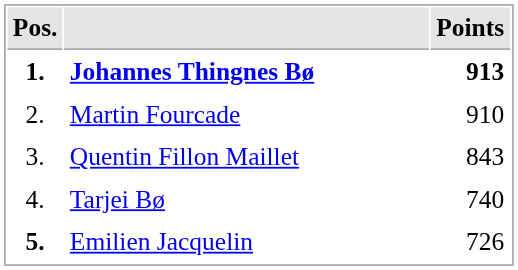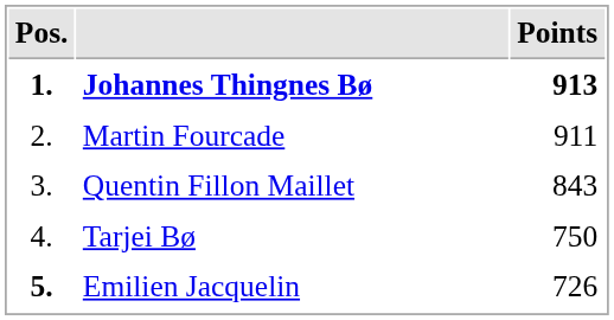Martin Fourcade | Points: 910 -> 911
Tarjei Bø | Points: 740 -> 750
